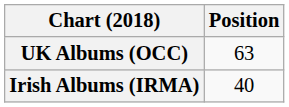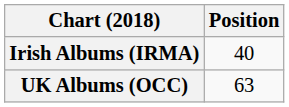rows swapped: Irish Albums (IRMA) <-> UK Albums (OCC)
